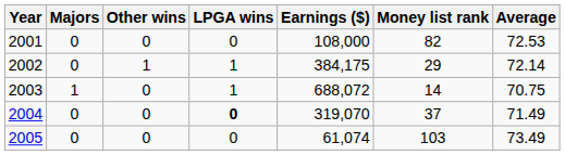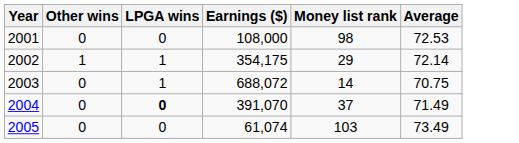- column: Majors | 0 | 0 | 1 | 0 | 0
2001 | Money list rank: 82 -> 98
2002 | Earnings ($): 384,175 -> 354,175
2004 | Earnings ($): 319,070 -> 391,070
